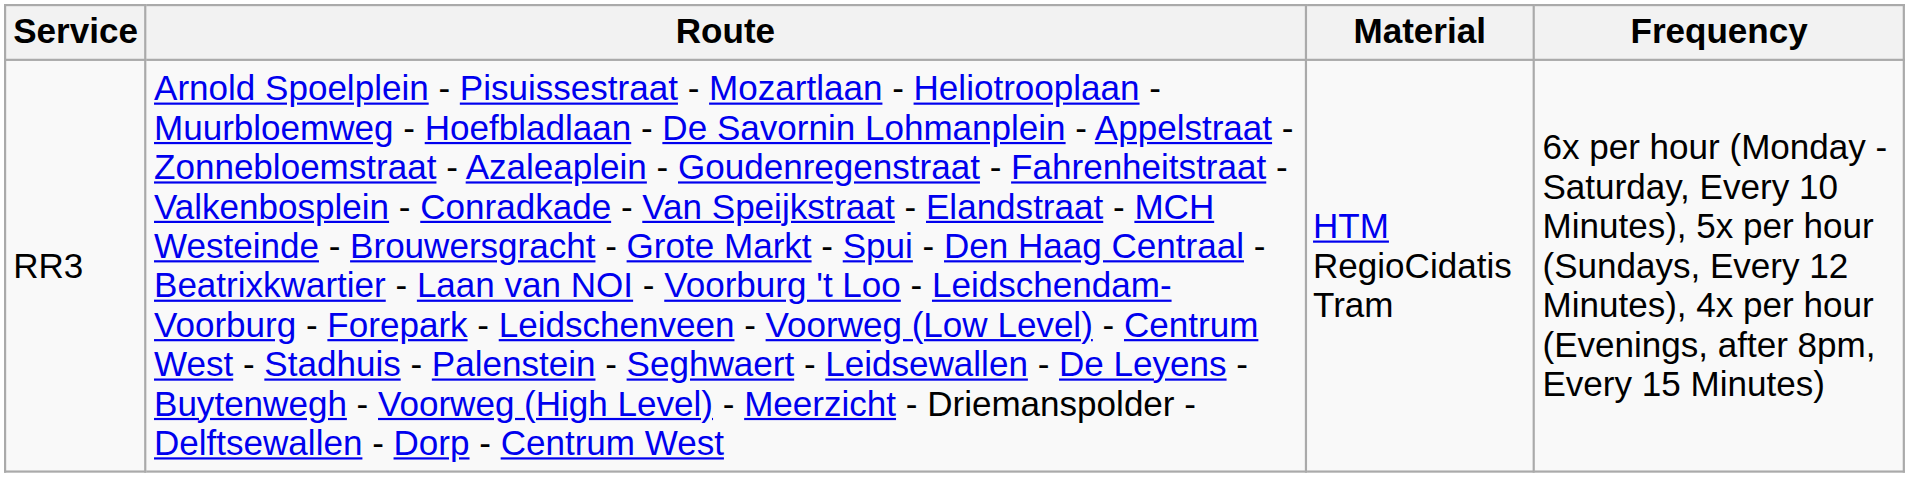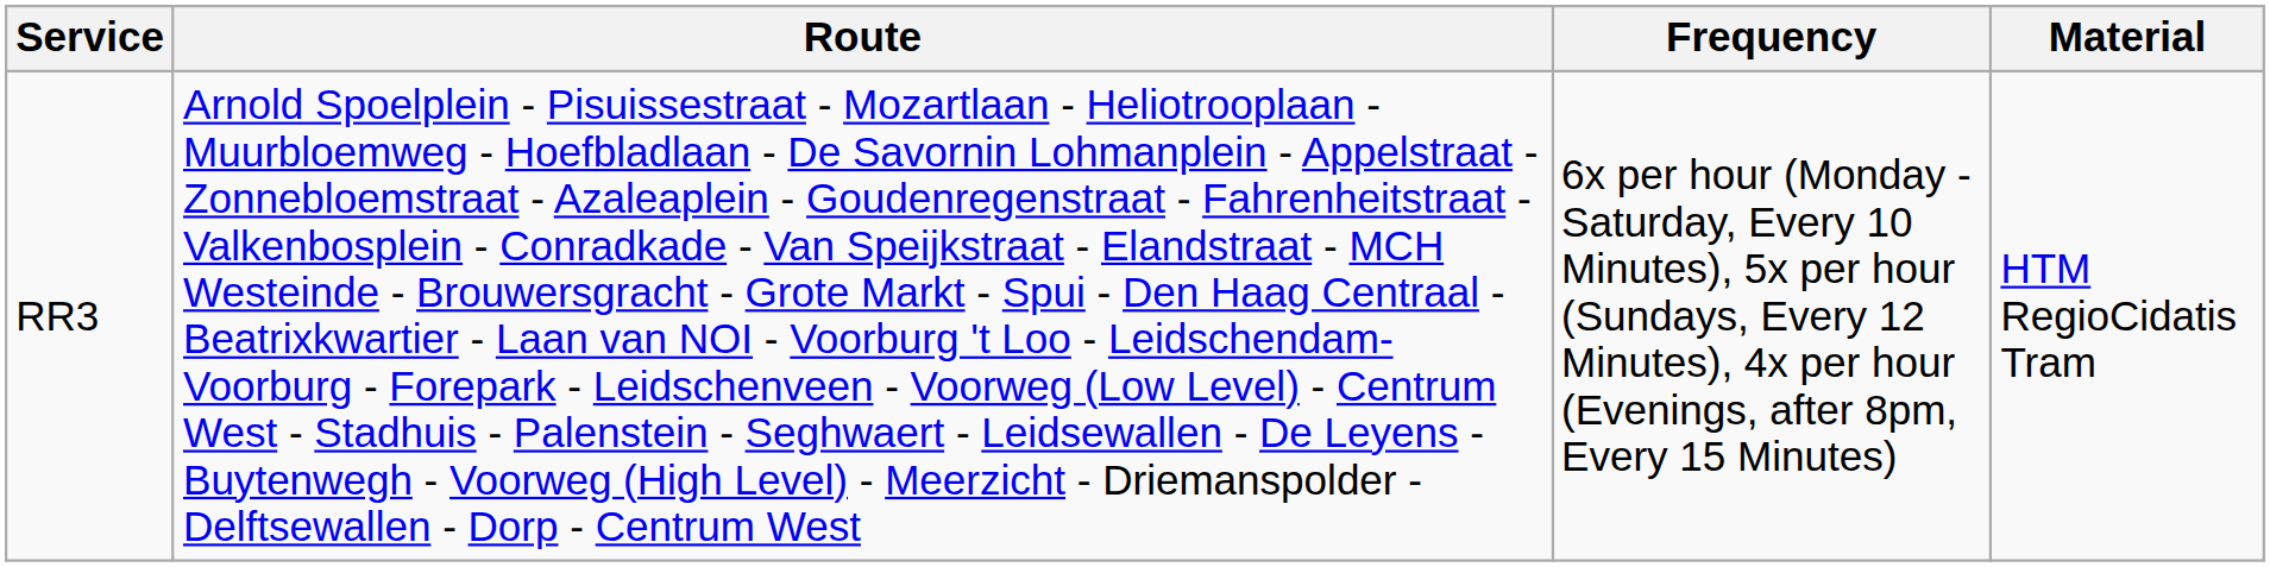columns swapped: Material <-> Frequency
